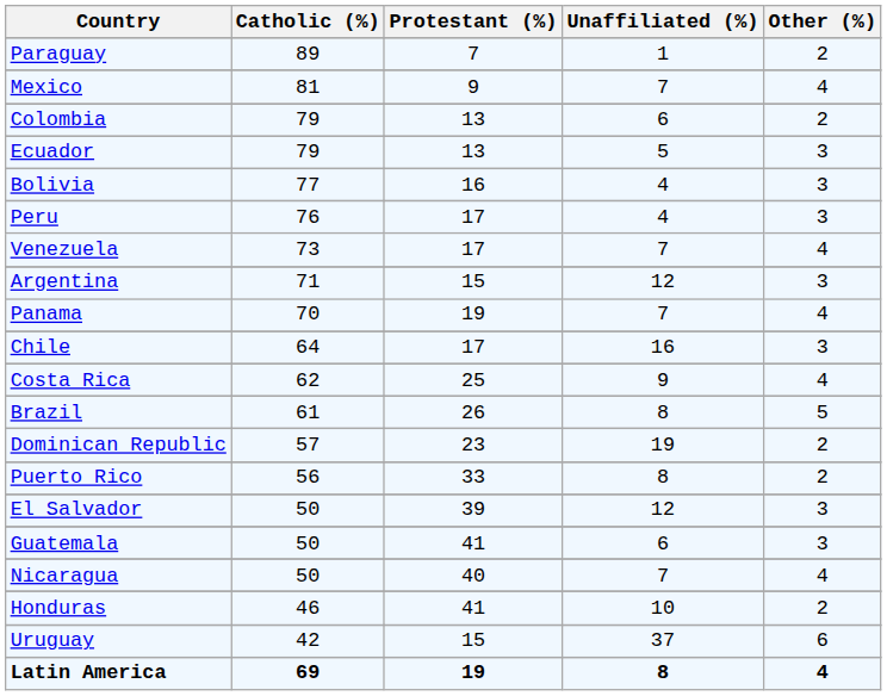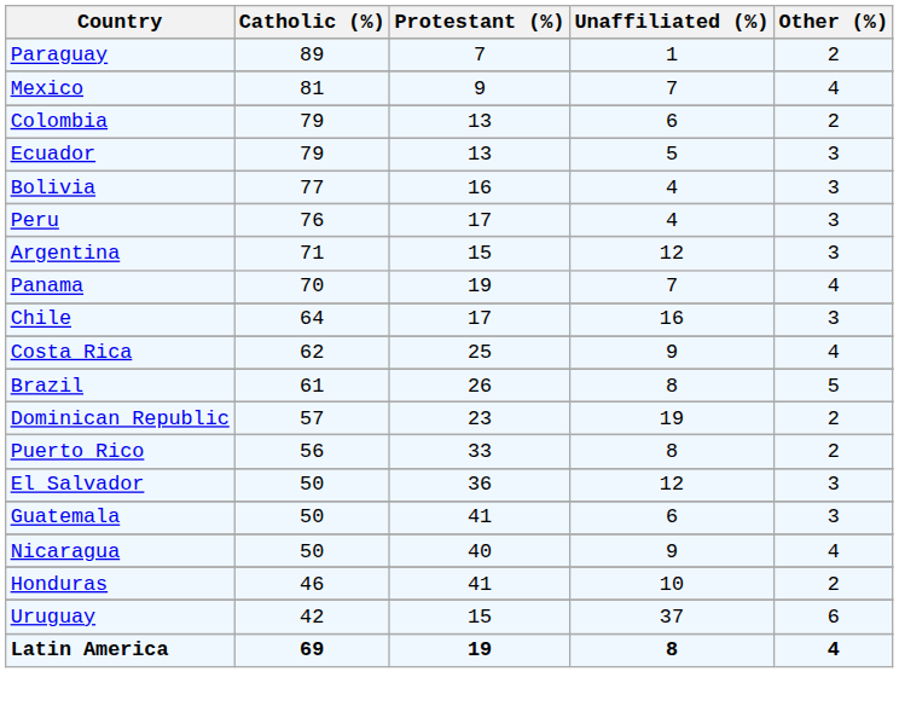- row: Venezuela | 73 | 17 | 7 | 4
El Salvador | Protestant (%): 39 -> 36
Nicaragua | Unaffiliated (%): 7 -> 9
